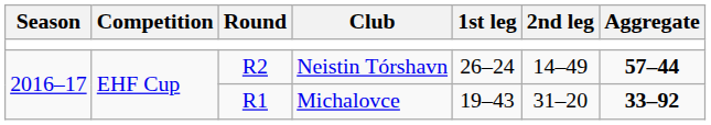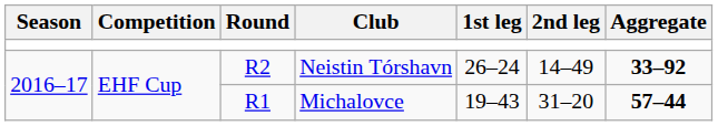Neistin Tórshavn | Aggregate: 57–44 -> 33–92
Michalovce | Aggregate: 33–92 -> 57–44
